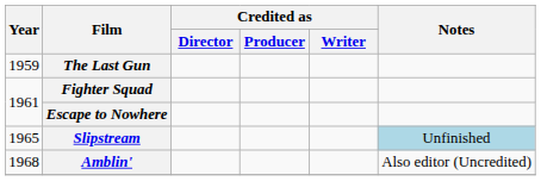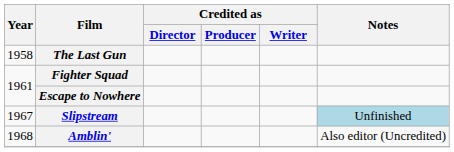The Last Gun | Year: 1959 -> 1958
Slipstream | Year: 1965 -> 1967
